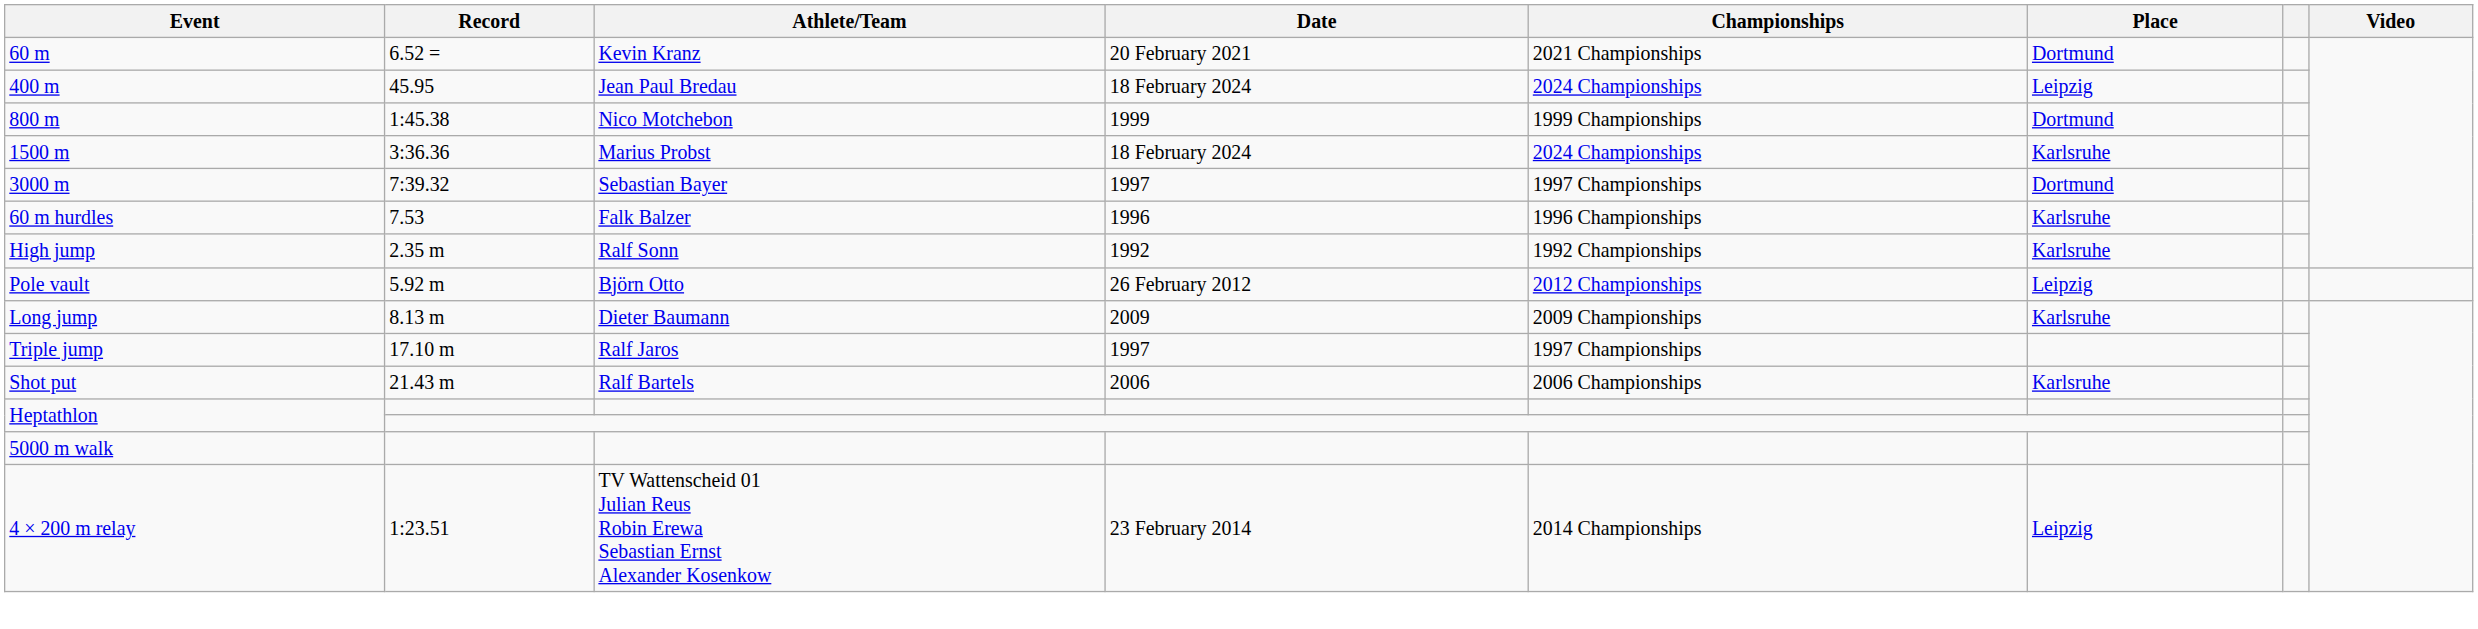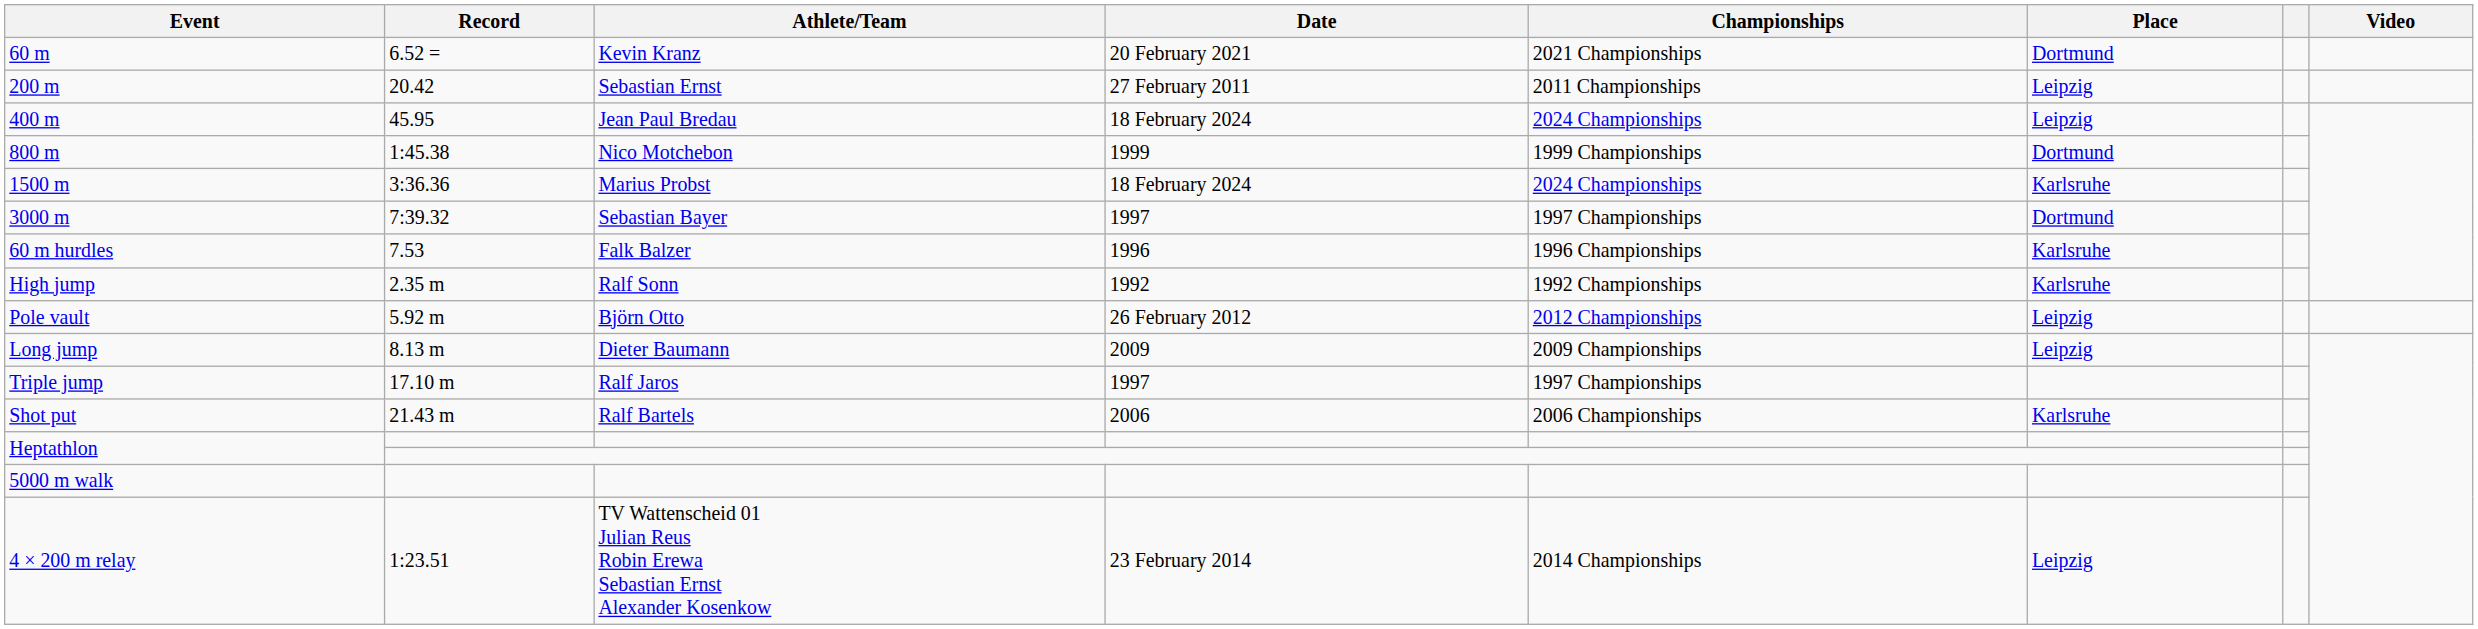+ row: 200 m | 20.42 | Sebastian Ernst | 27 February 2011 | 2011 Championships | Leipzig
Long jump | Place: Karlsruhe -> Leipzig
